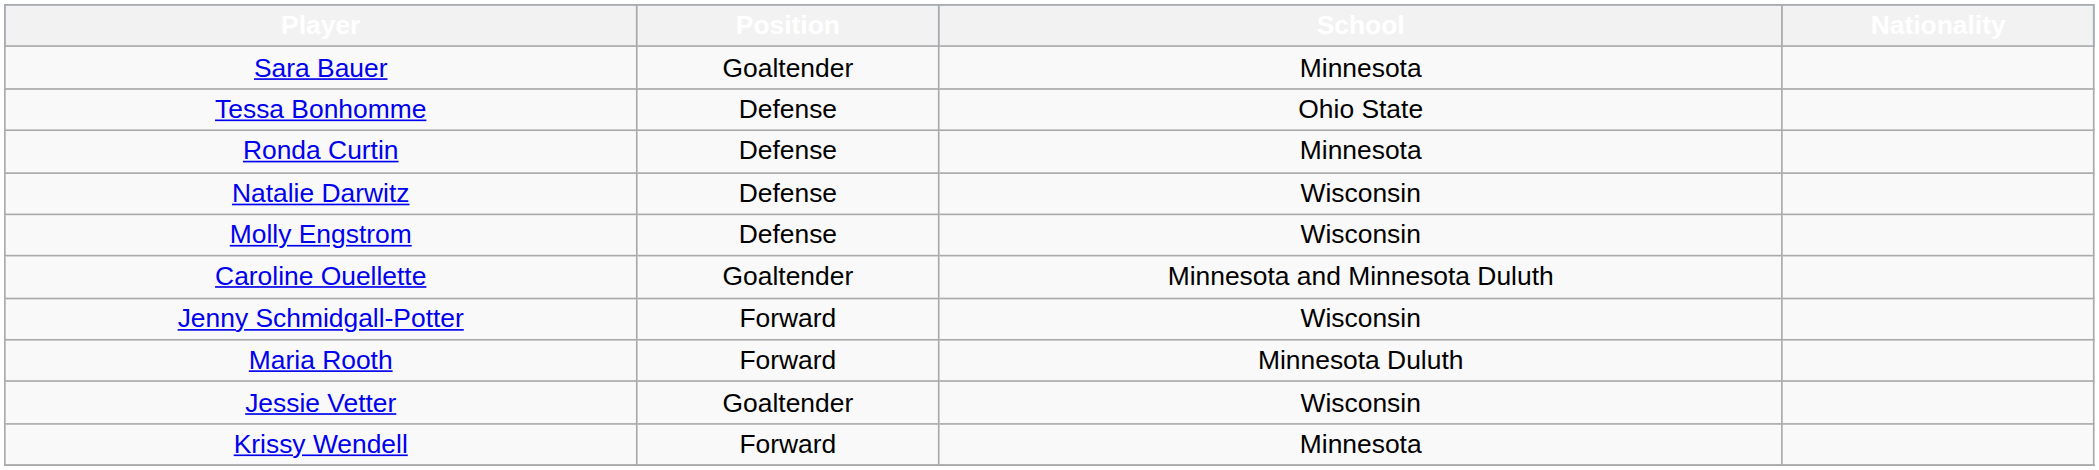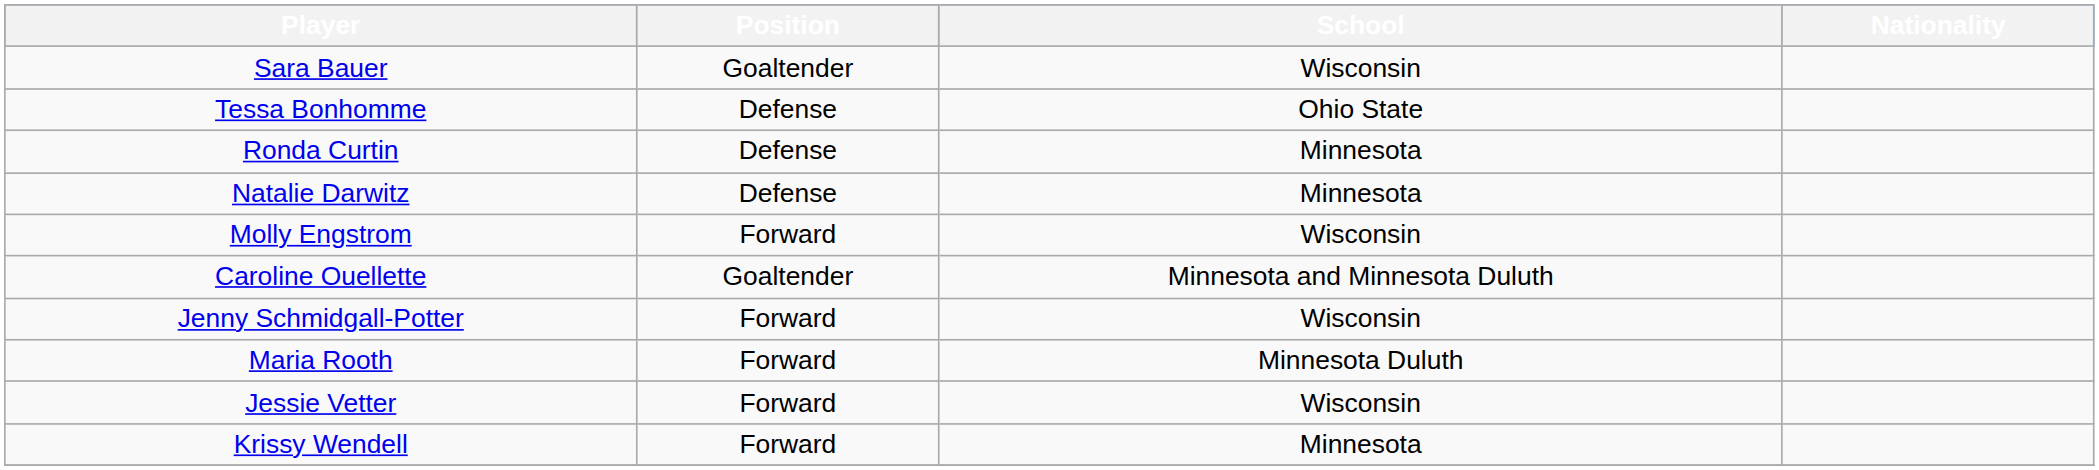Sara Bauer | School: Minnesota -> Wisconsin
Natalie Darwitz | School: Wisconsin -> Minnesota
Molly Engstrom | Position: Defense -> Forward
Jessie Vetter | Position: Goaltender -> Forward
